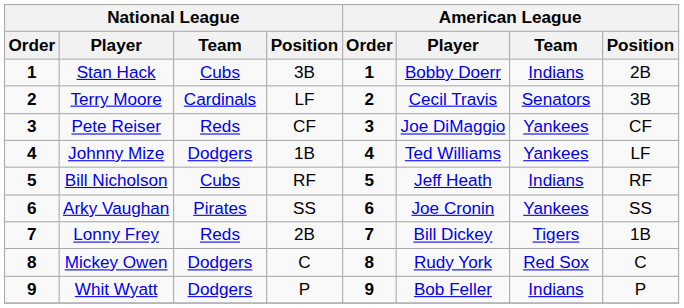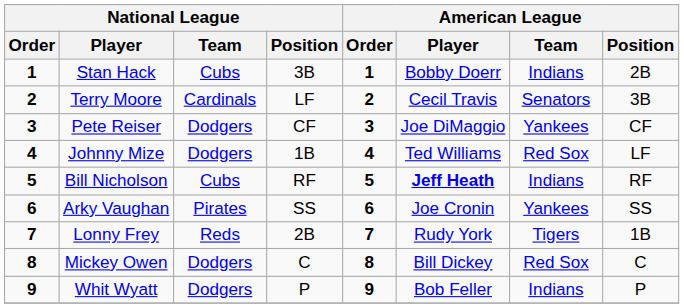Pete Reiser | National League / Team: Reds -> Dodgers
Johnny Mize | American League / Team: Yankees -> Red Sox
Bill Nicholson | American League / Player: normal -> bold
Lonny Frey | American League / Player: Bill Dickey -> Rudy York
Mickey Owen | American League / Player: Rudy York -> Bill Dickey
